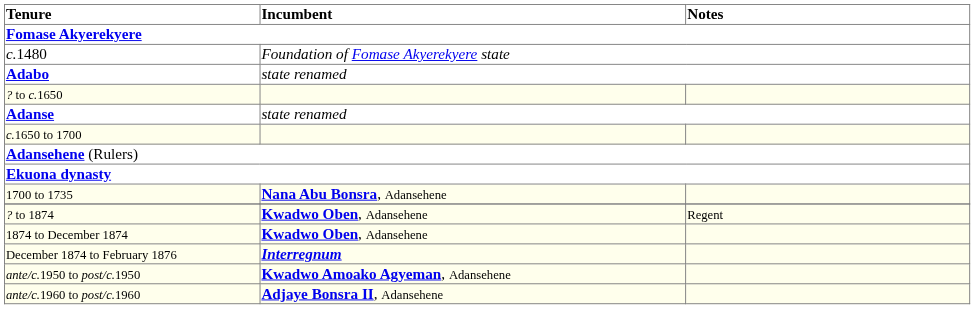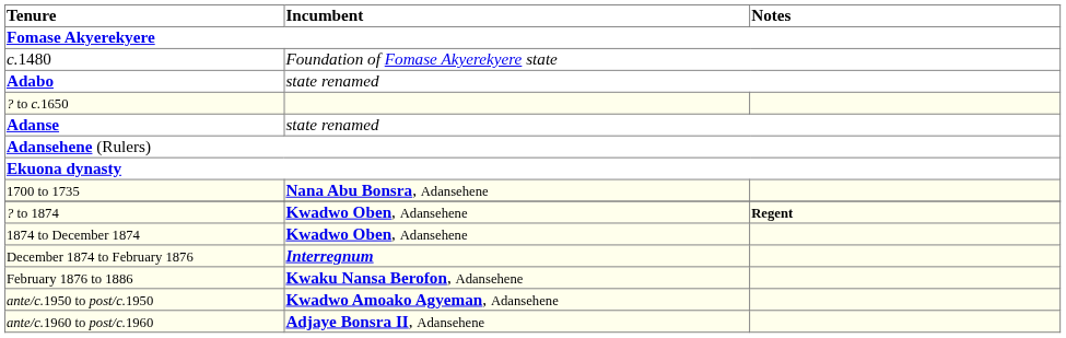- row: c.1650 to 1700
? to 1874 | Notes: normal -> bold
+ row: February 1876 to 1886 | Kwaku Nansa Berofon, Adansehene
